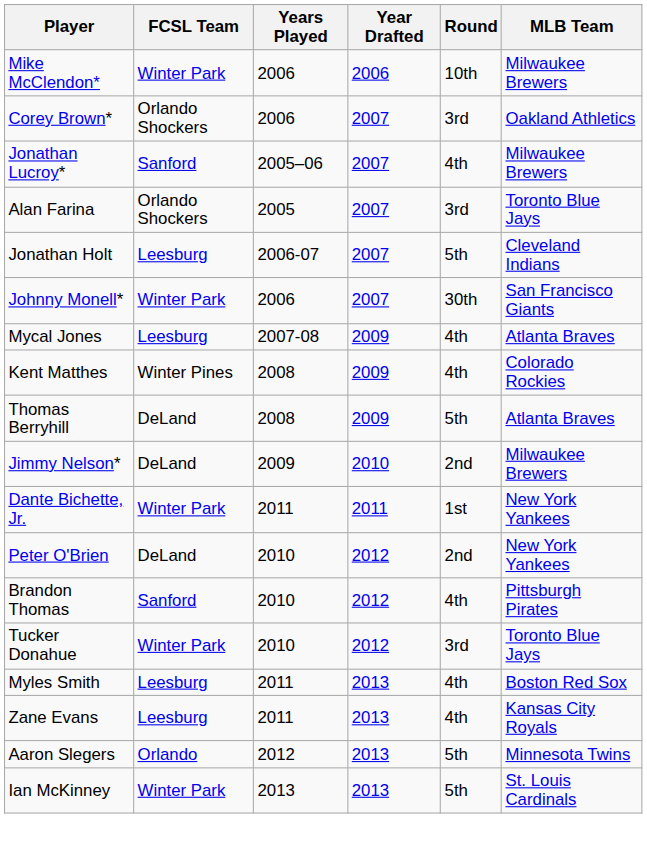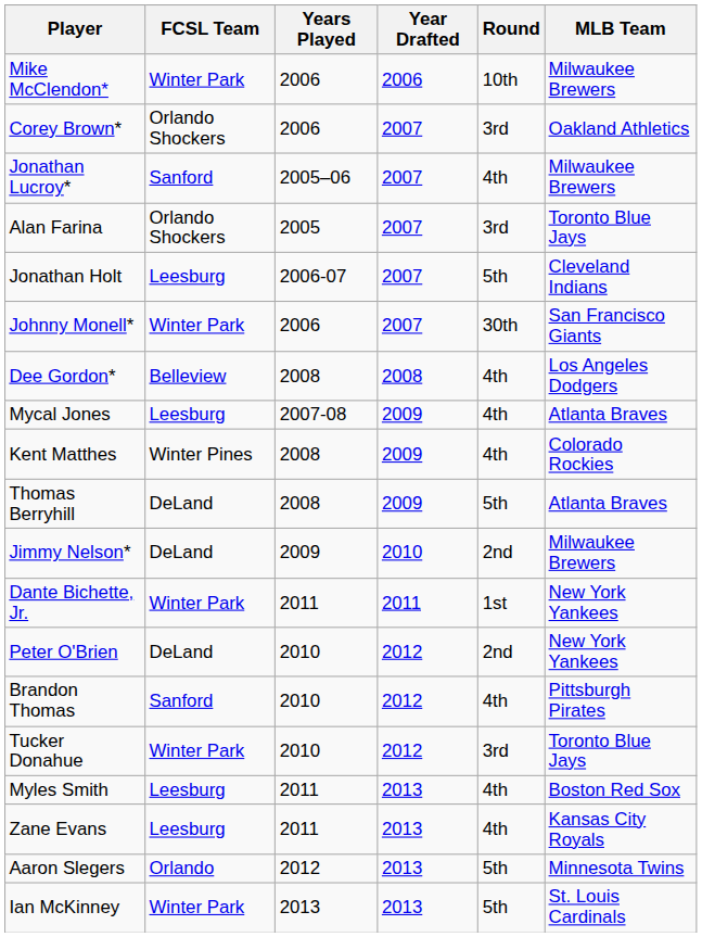+ row: Dee Gordon* | Belleview | 2008 | 2008 | 4th | Los Angeles Dodgers
